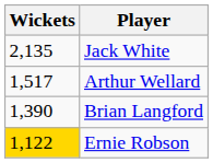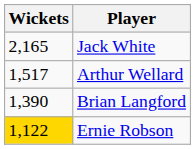Jack White | Wickets: 2,135 -> 2,165
